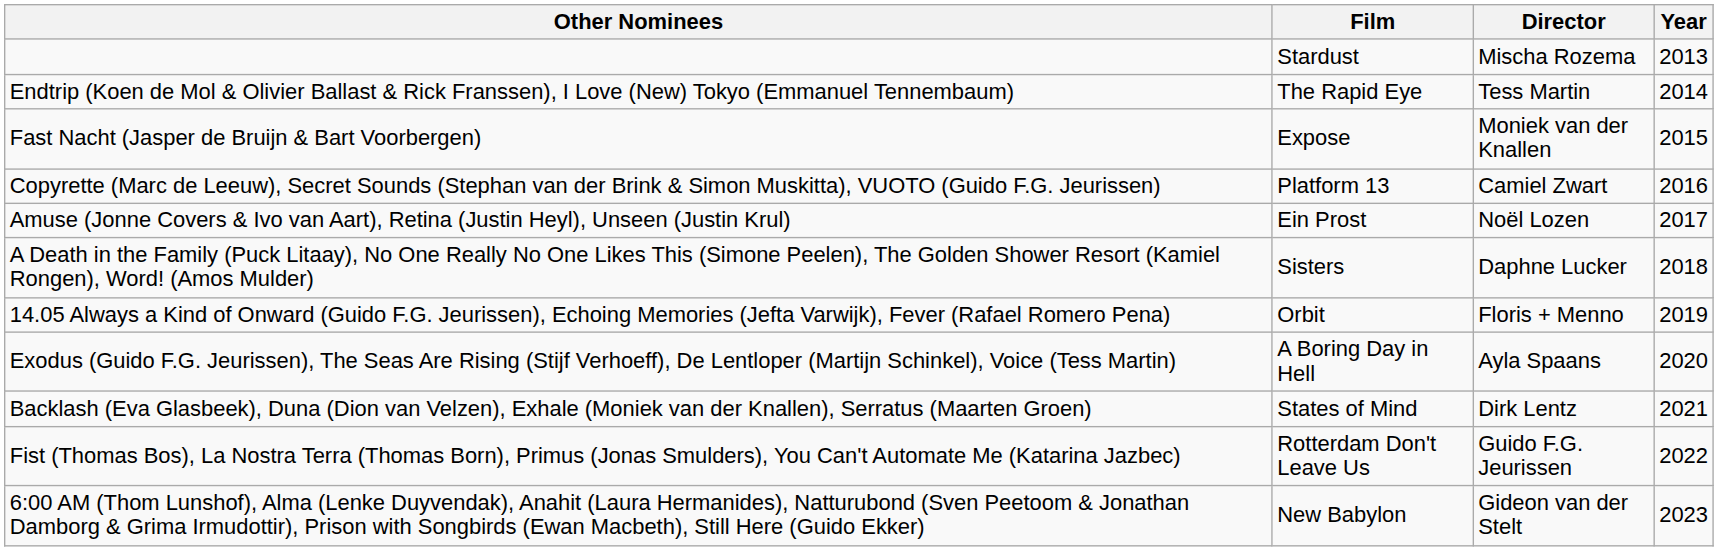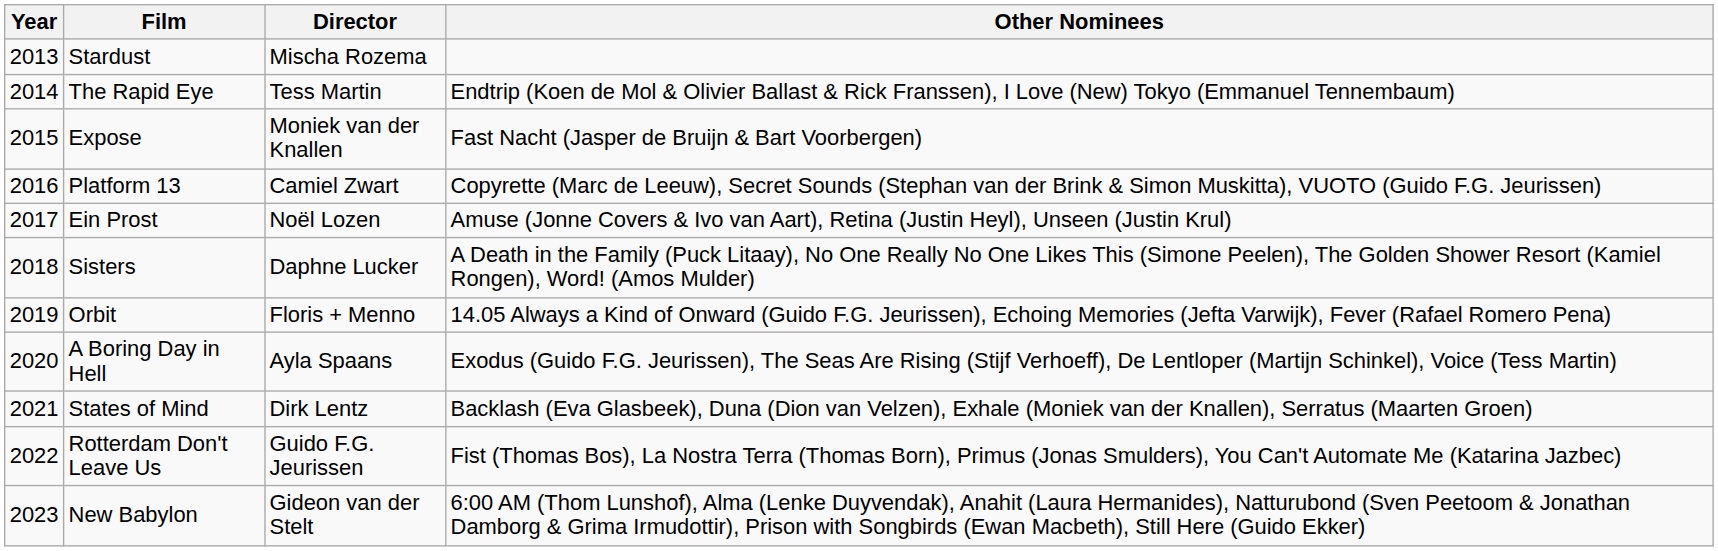columns swapped: Year <-> Other Nominees
